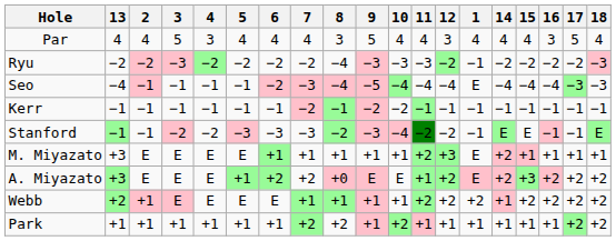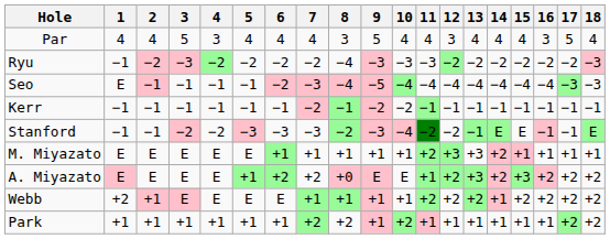columns swapped: 1 <-> 13
